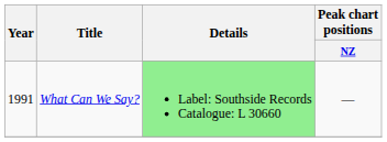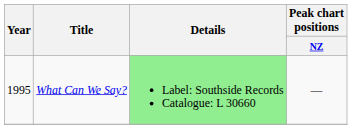What Can We Say? | Year: 1991 -> 1995
